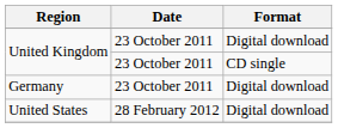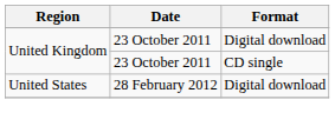- row: Germany | 23 October 2011 | Digital download
